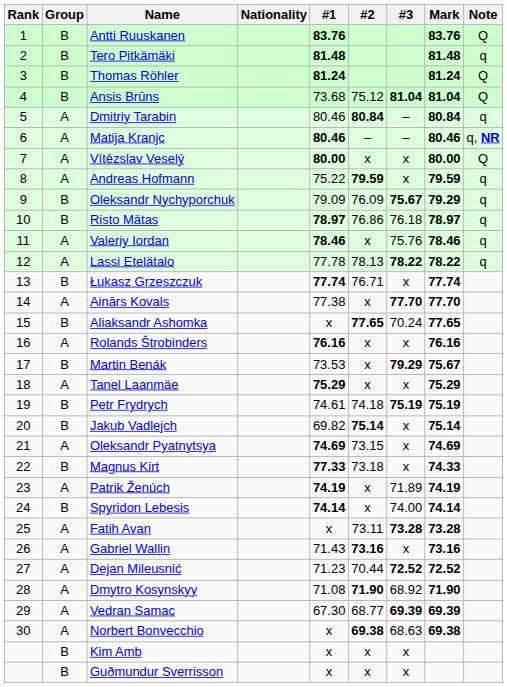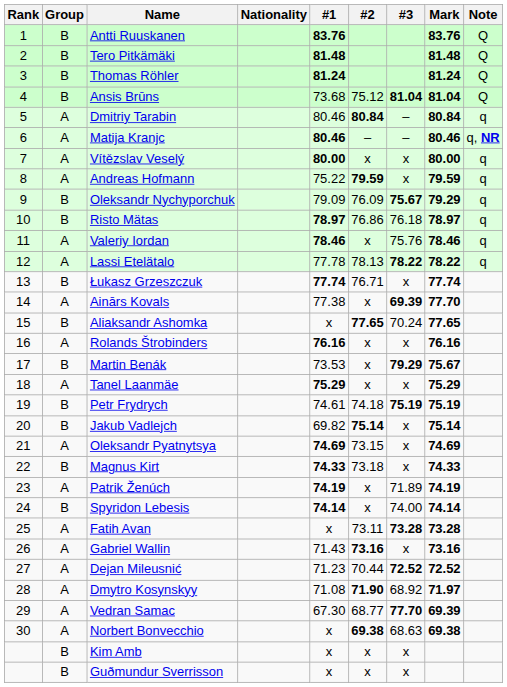Tero Pitkämäki | Note: q -> Q
Vítězslav Veselý | Note: Q -> q
Ainārs Kovals | #3: 77.70 -> 69.39
Magnus Kirt | #1: 77.33 -> 74.33
Dmytro Kosynskyy | Mark: 71.90 -> 71.97
Vedran Samac | #3: 69.39 -> 77.70
